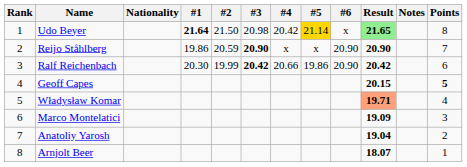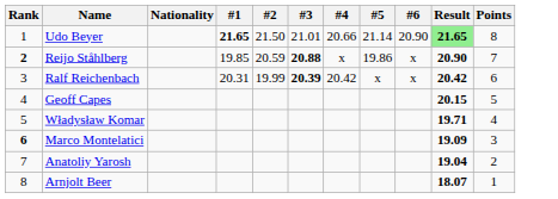- column: Notes
Udo Beyer | #1: 21.64 -> 21.65
Udo Beyer | #3: 20.98 -> 21.01
Udo Beyer | #4: 20.42 -> 20.66
Udo Beyer | #5: gold background -> no background
Udo Beyer | #6: x -> 20.90
Reijo Ståhlberg | Rank: normal -> bold
Reijo Ståhlberg | #1: 19.86 -> 19.85
Reijo Ståhlberg | #3: 20.90 -> 20.88
Reijo Ståhlberg | #5: x -> 19.86
Reijo Ståhlberg | #6: 20.90 -> x
Ralf Reichenbach | #1: 20.30 -> 20.31
Ralf Reichenbach | #3: 20.42 -> 20.39
Ralf Reichenbach | #4: 20.66 -> 20.42
Ralf Reichenbach | #5: 19.86 -> x
Ralf Reichenbach | #6: 20.90 -> x
Geoff Capes | Points: bold -> normal
Władysław Komar | Result: lightsalmon background -> no background
Marco Montelatici | Rank: normal -> bold
